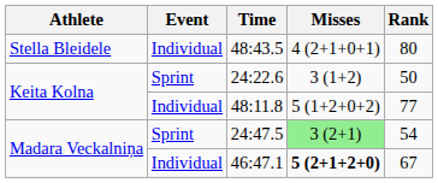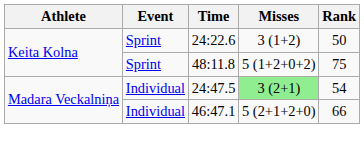- row: Stella Bleidele | Individual | 48:43.5 | 4 (2+1+0+1) | 80
48:11.8 | Event: Individual -> Sprint
48:11.8 | Rank: 77 -> 75
24:47.5 | Event: Sprint -> Individual
46:47.1 | Misses: bold -> normal
46:47.1 | Rank: 67 -> 66
